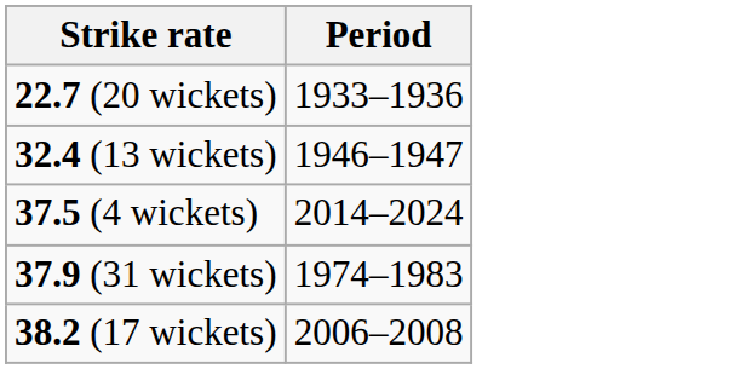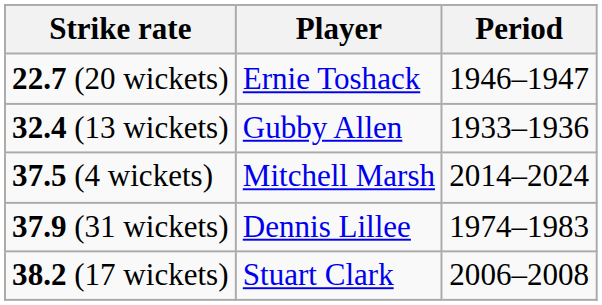+ column: Player | Ernie Toshack | Gubby Allen | Mitchell Marsh | Dennis Lillee | Stuart Clark
22.7 (20 wickets) | Period: 1933–1936 -> 1946–1947
32.4 (13 wickets) | Period: 1946–1947 -> 1933–1936
